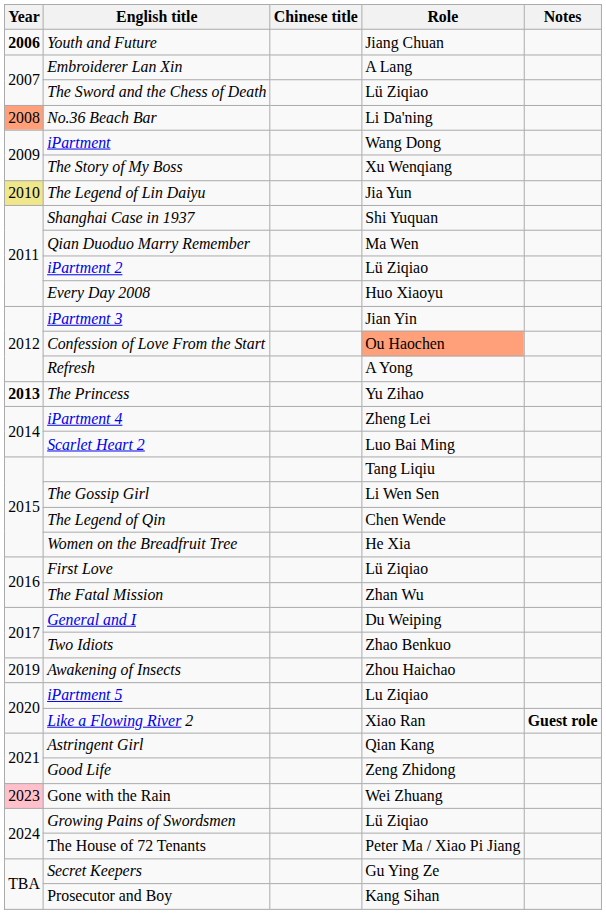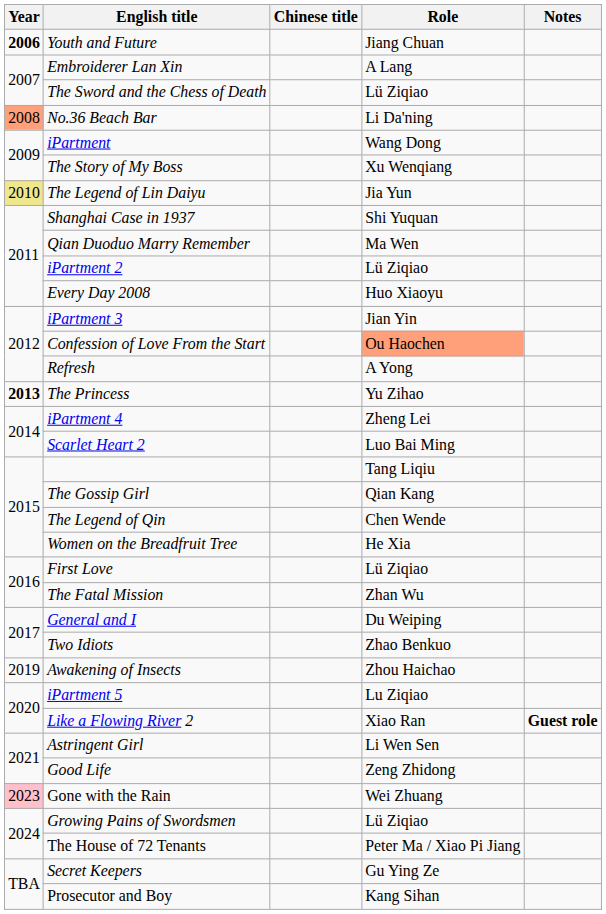The Gossip Girl | Role: Li Wen Sen -> Qian Kang
Astringent Girl | Role: Qian Kang -> Li Wen Sen
